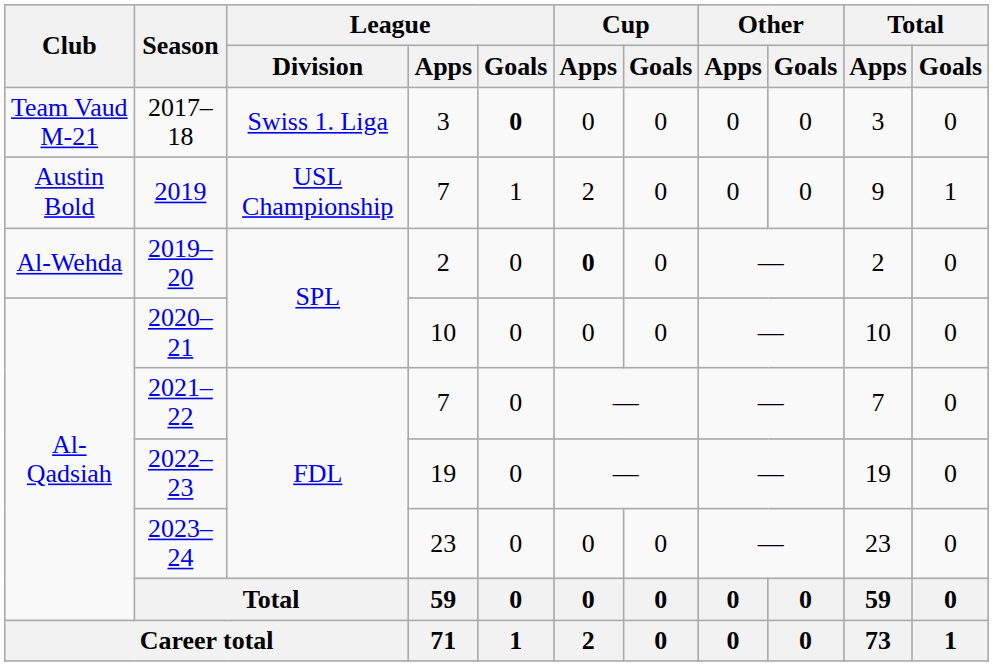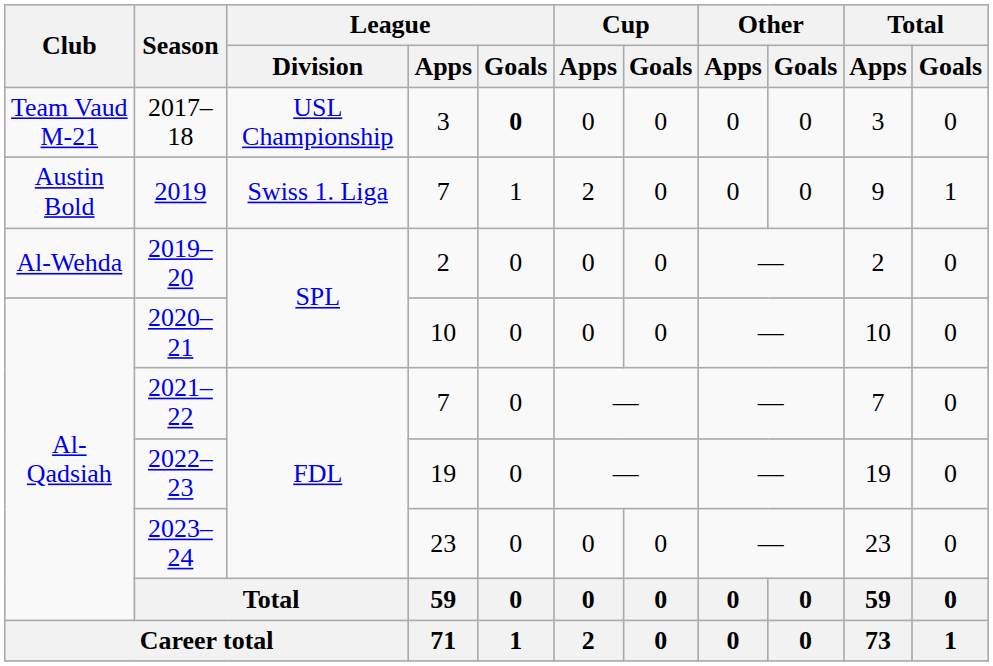2017–18 | League / Division: Swiss 1. Liga -> USL Championship
2019 | League / Division: USL Championship -> Swiss 1. Liga
2019–20 | Cup / Apps: bold -> normal
